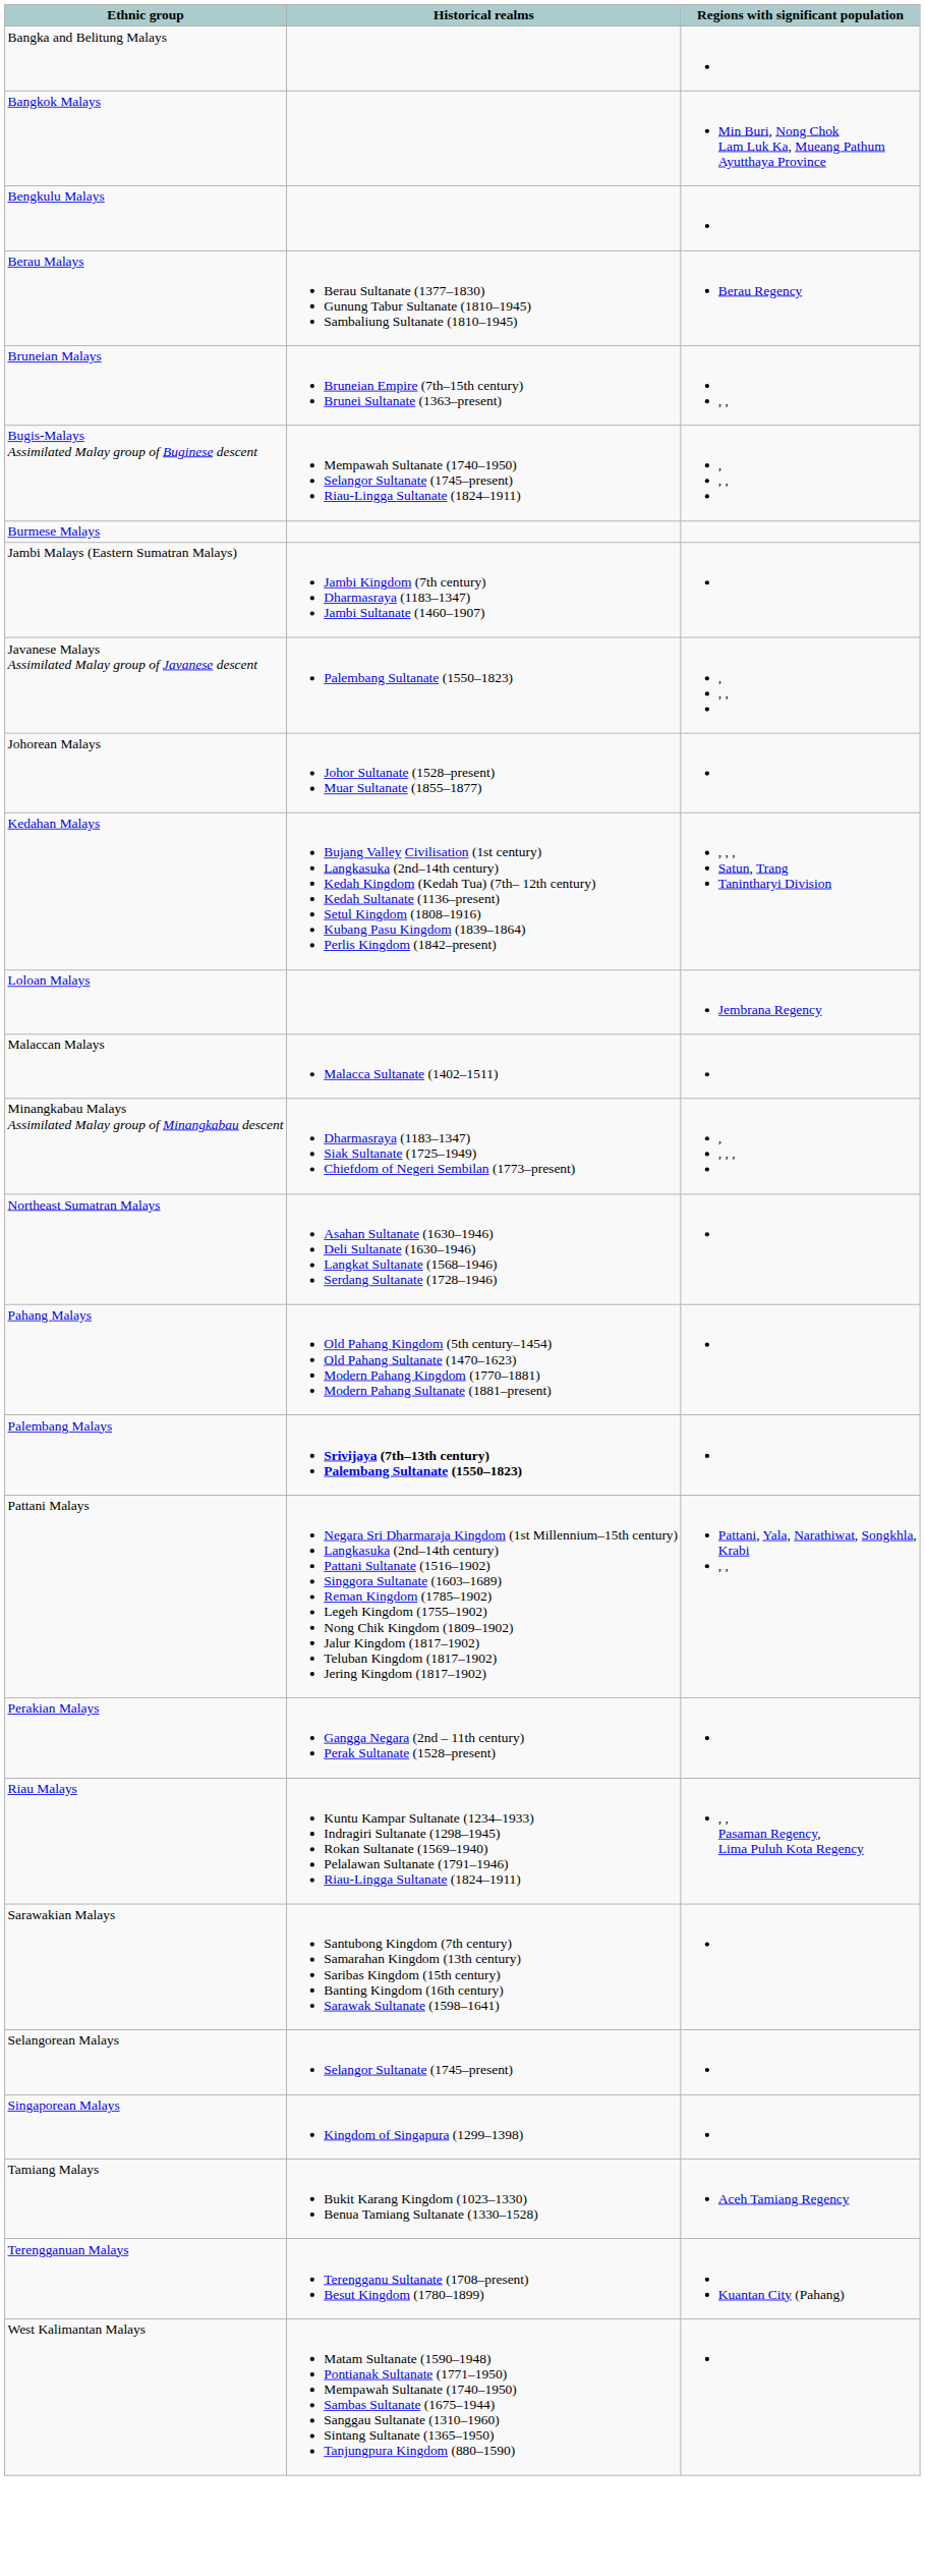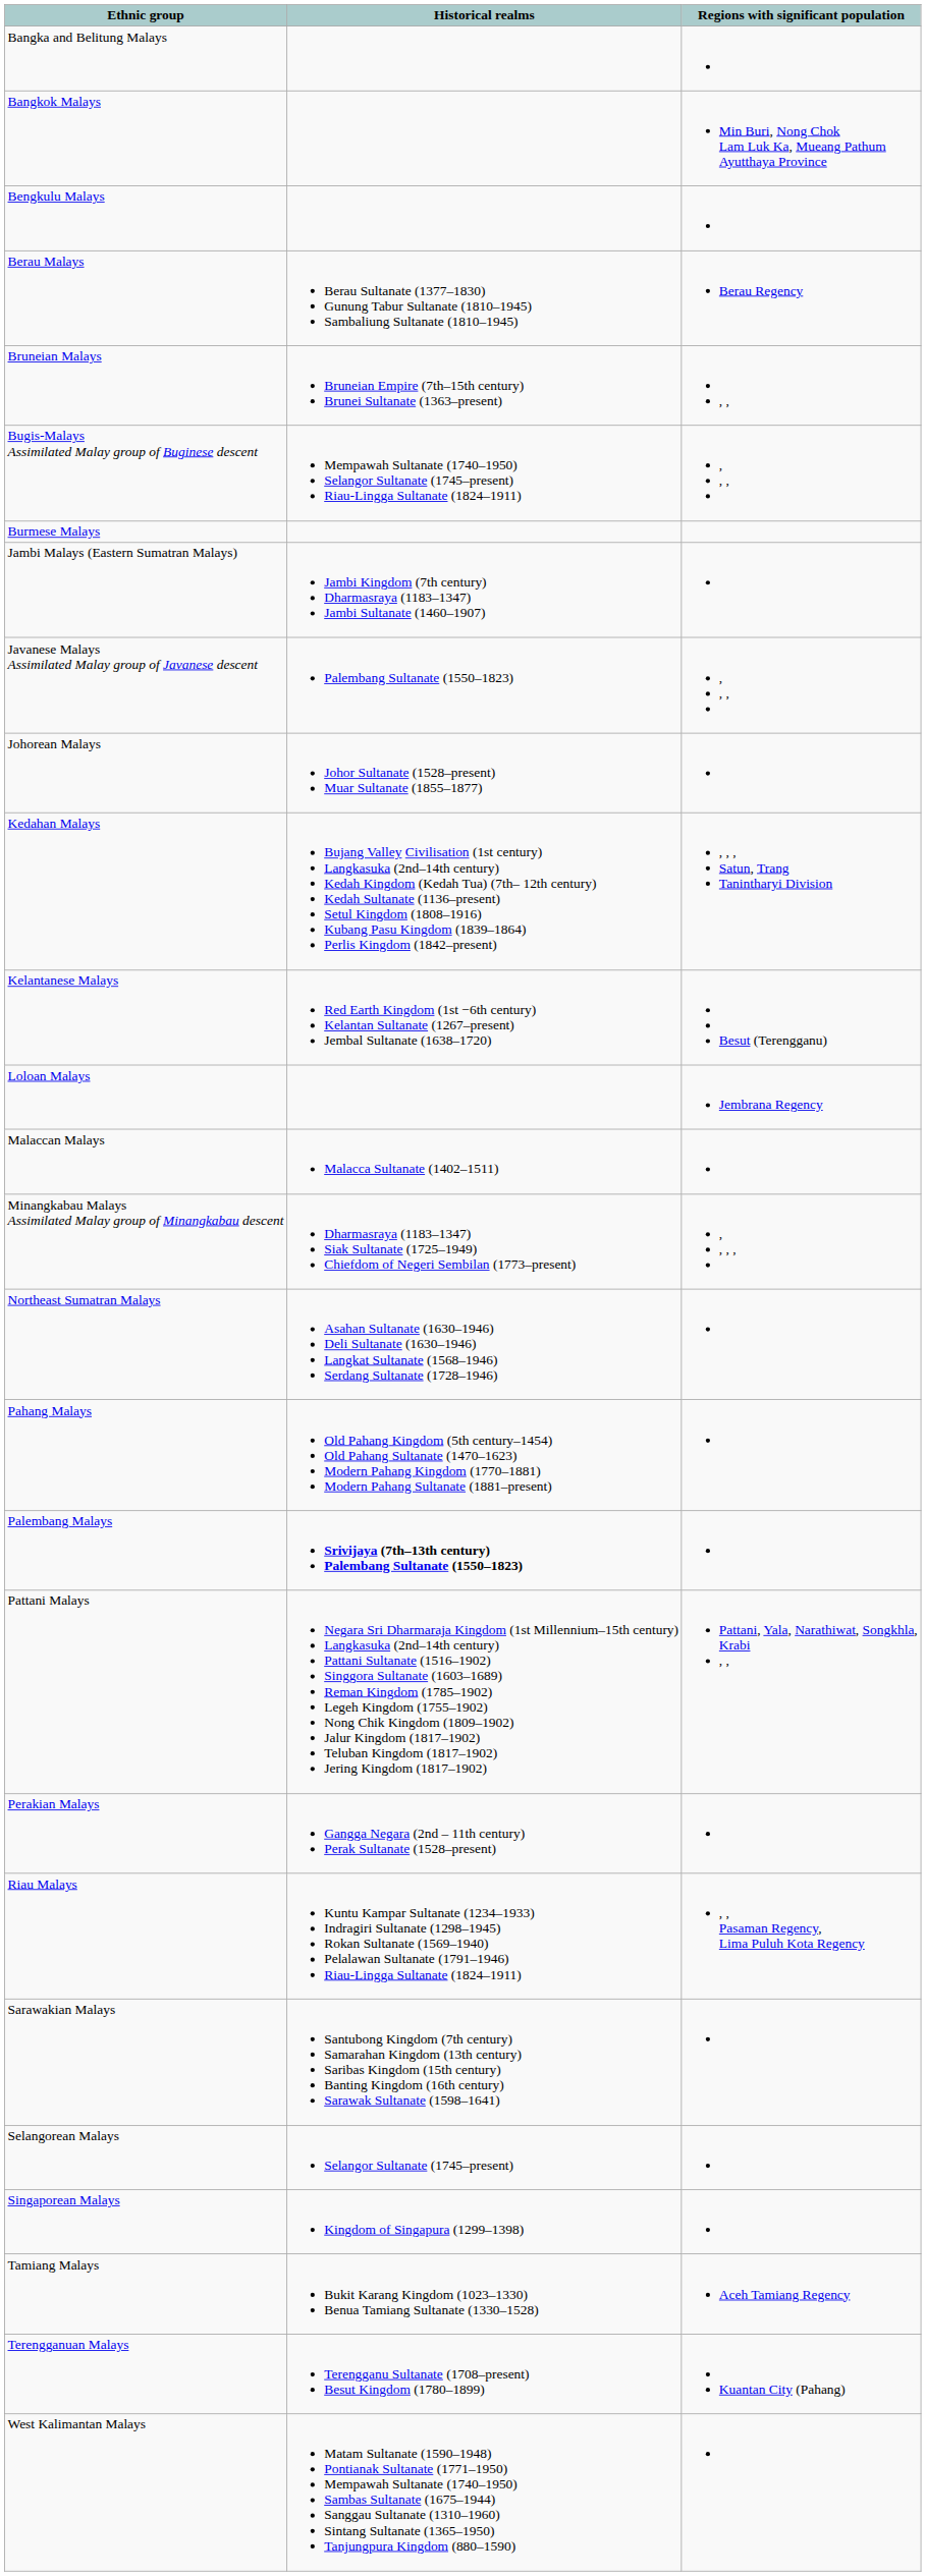+ row: Kelantanese Malays | Red Earth Kingdom (1st −6th century) Kelantan Sultanate (1267–present) Jembal Sultanate (1638–1720) | Besut (Terengganu)
